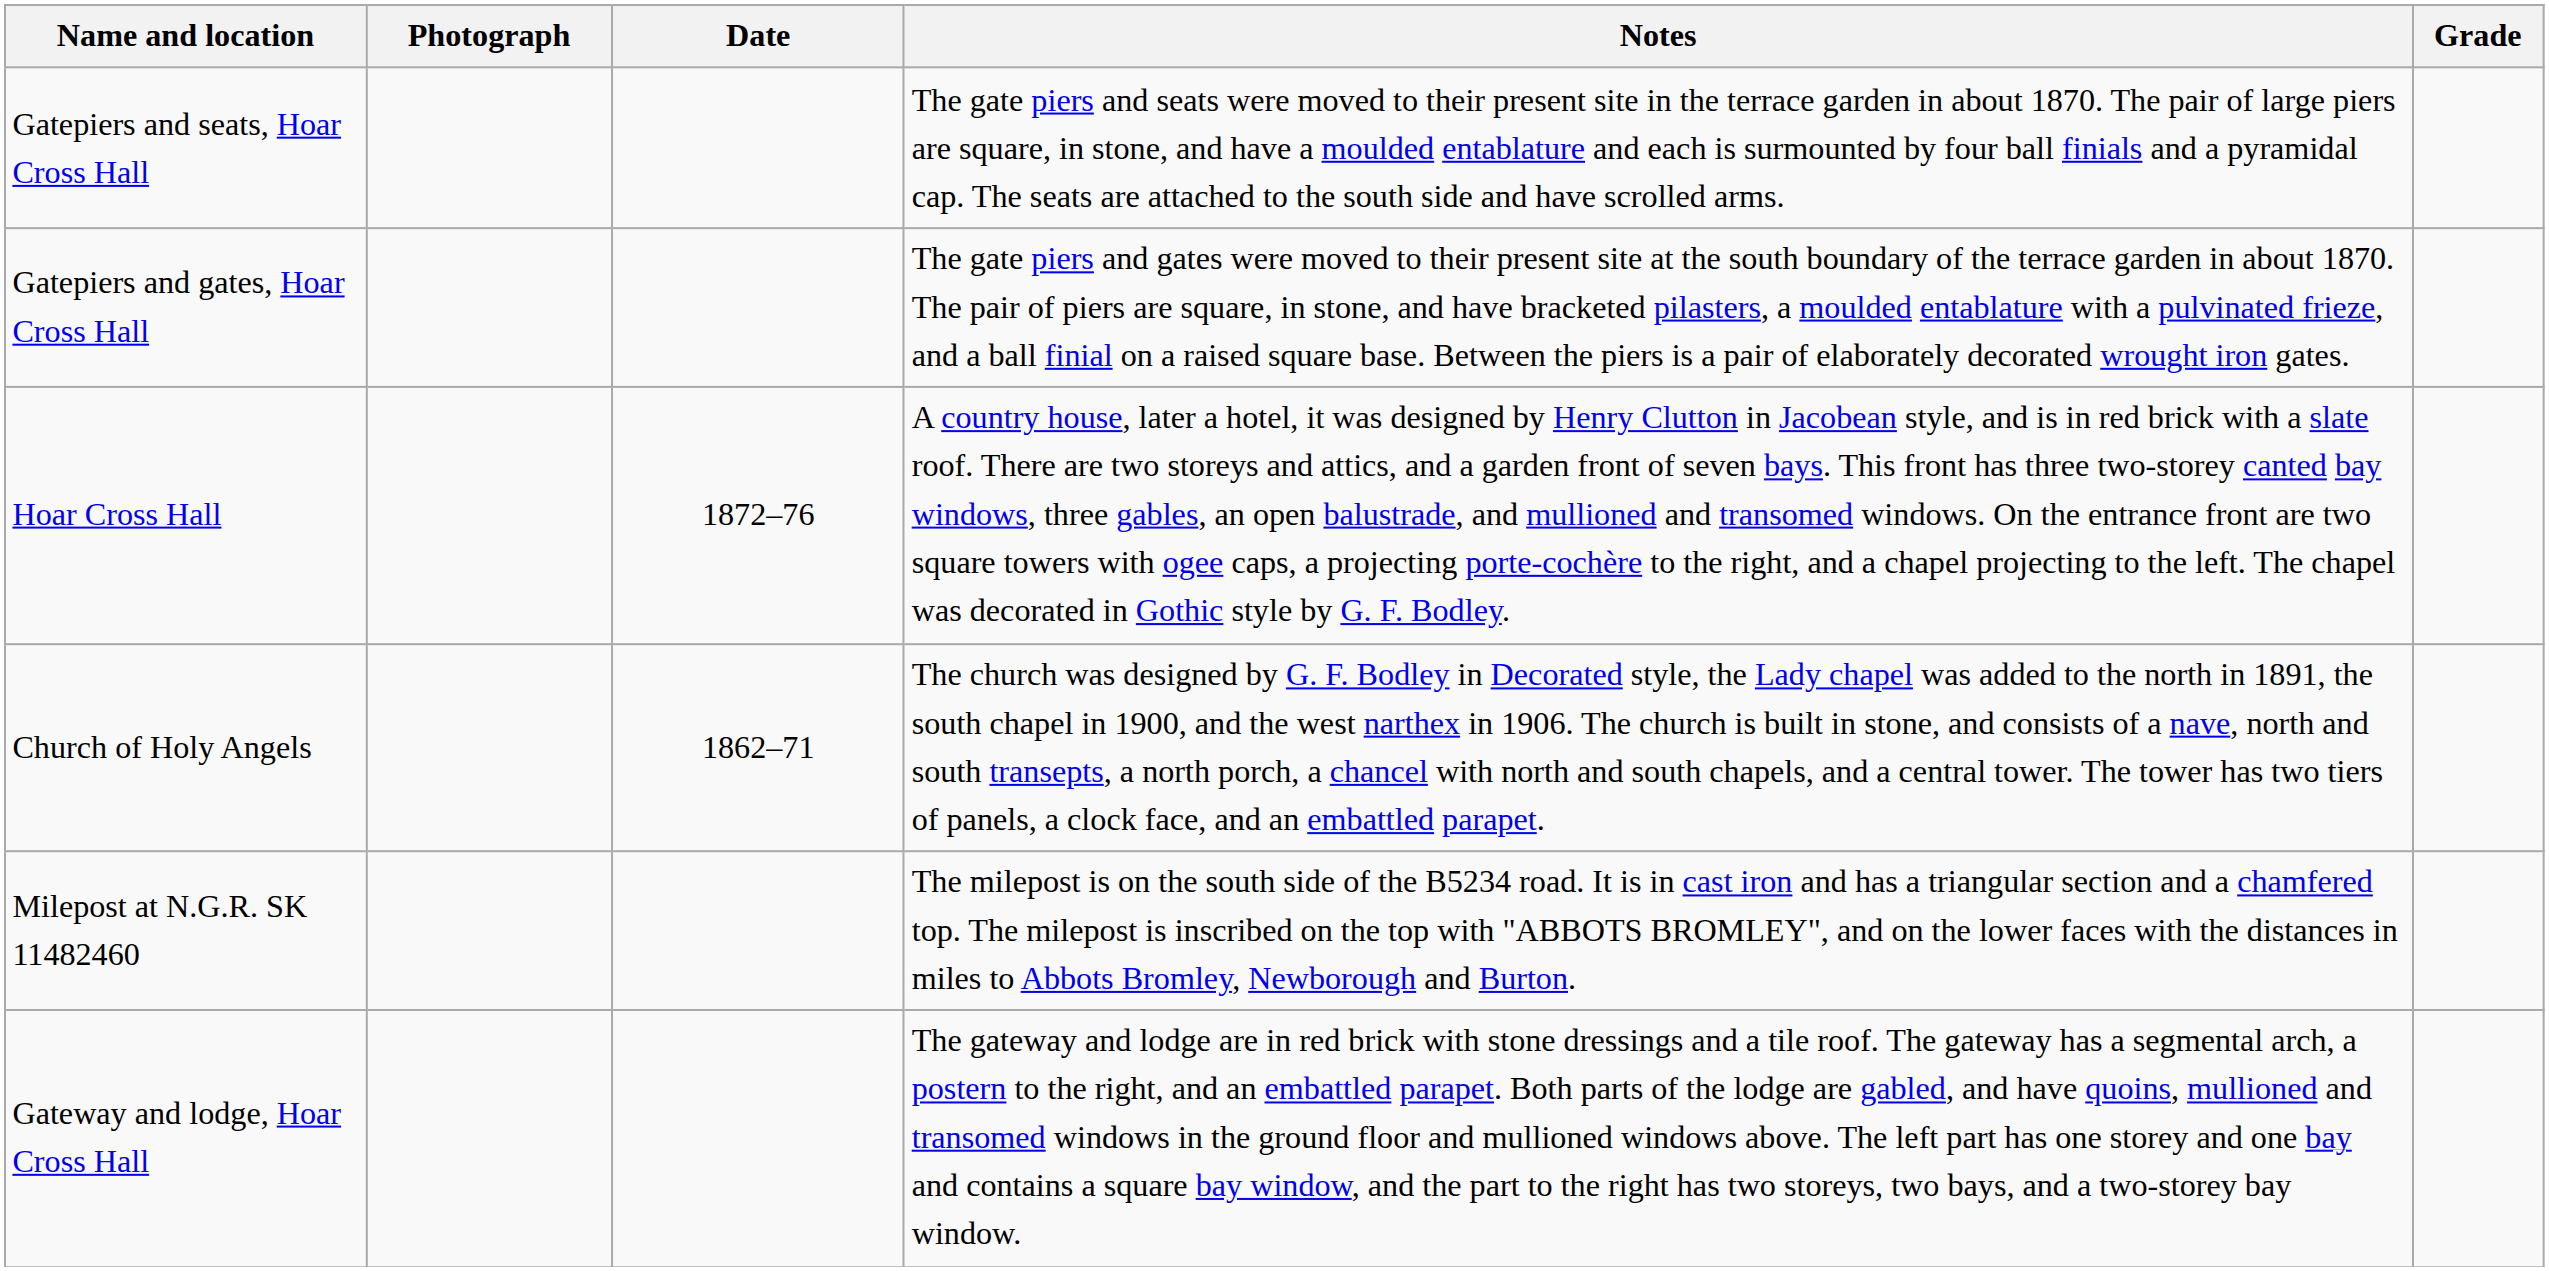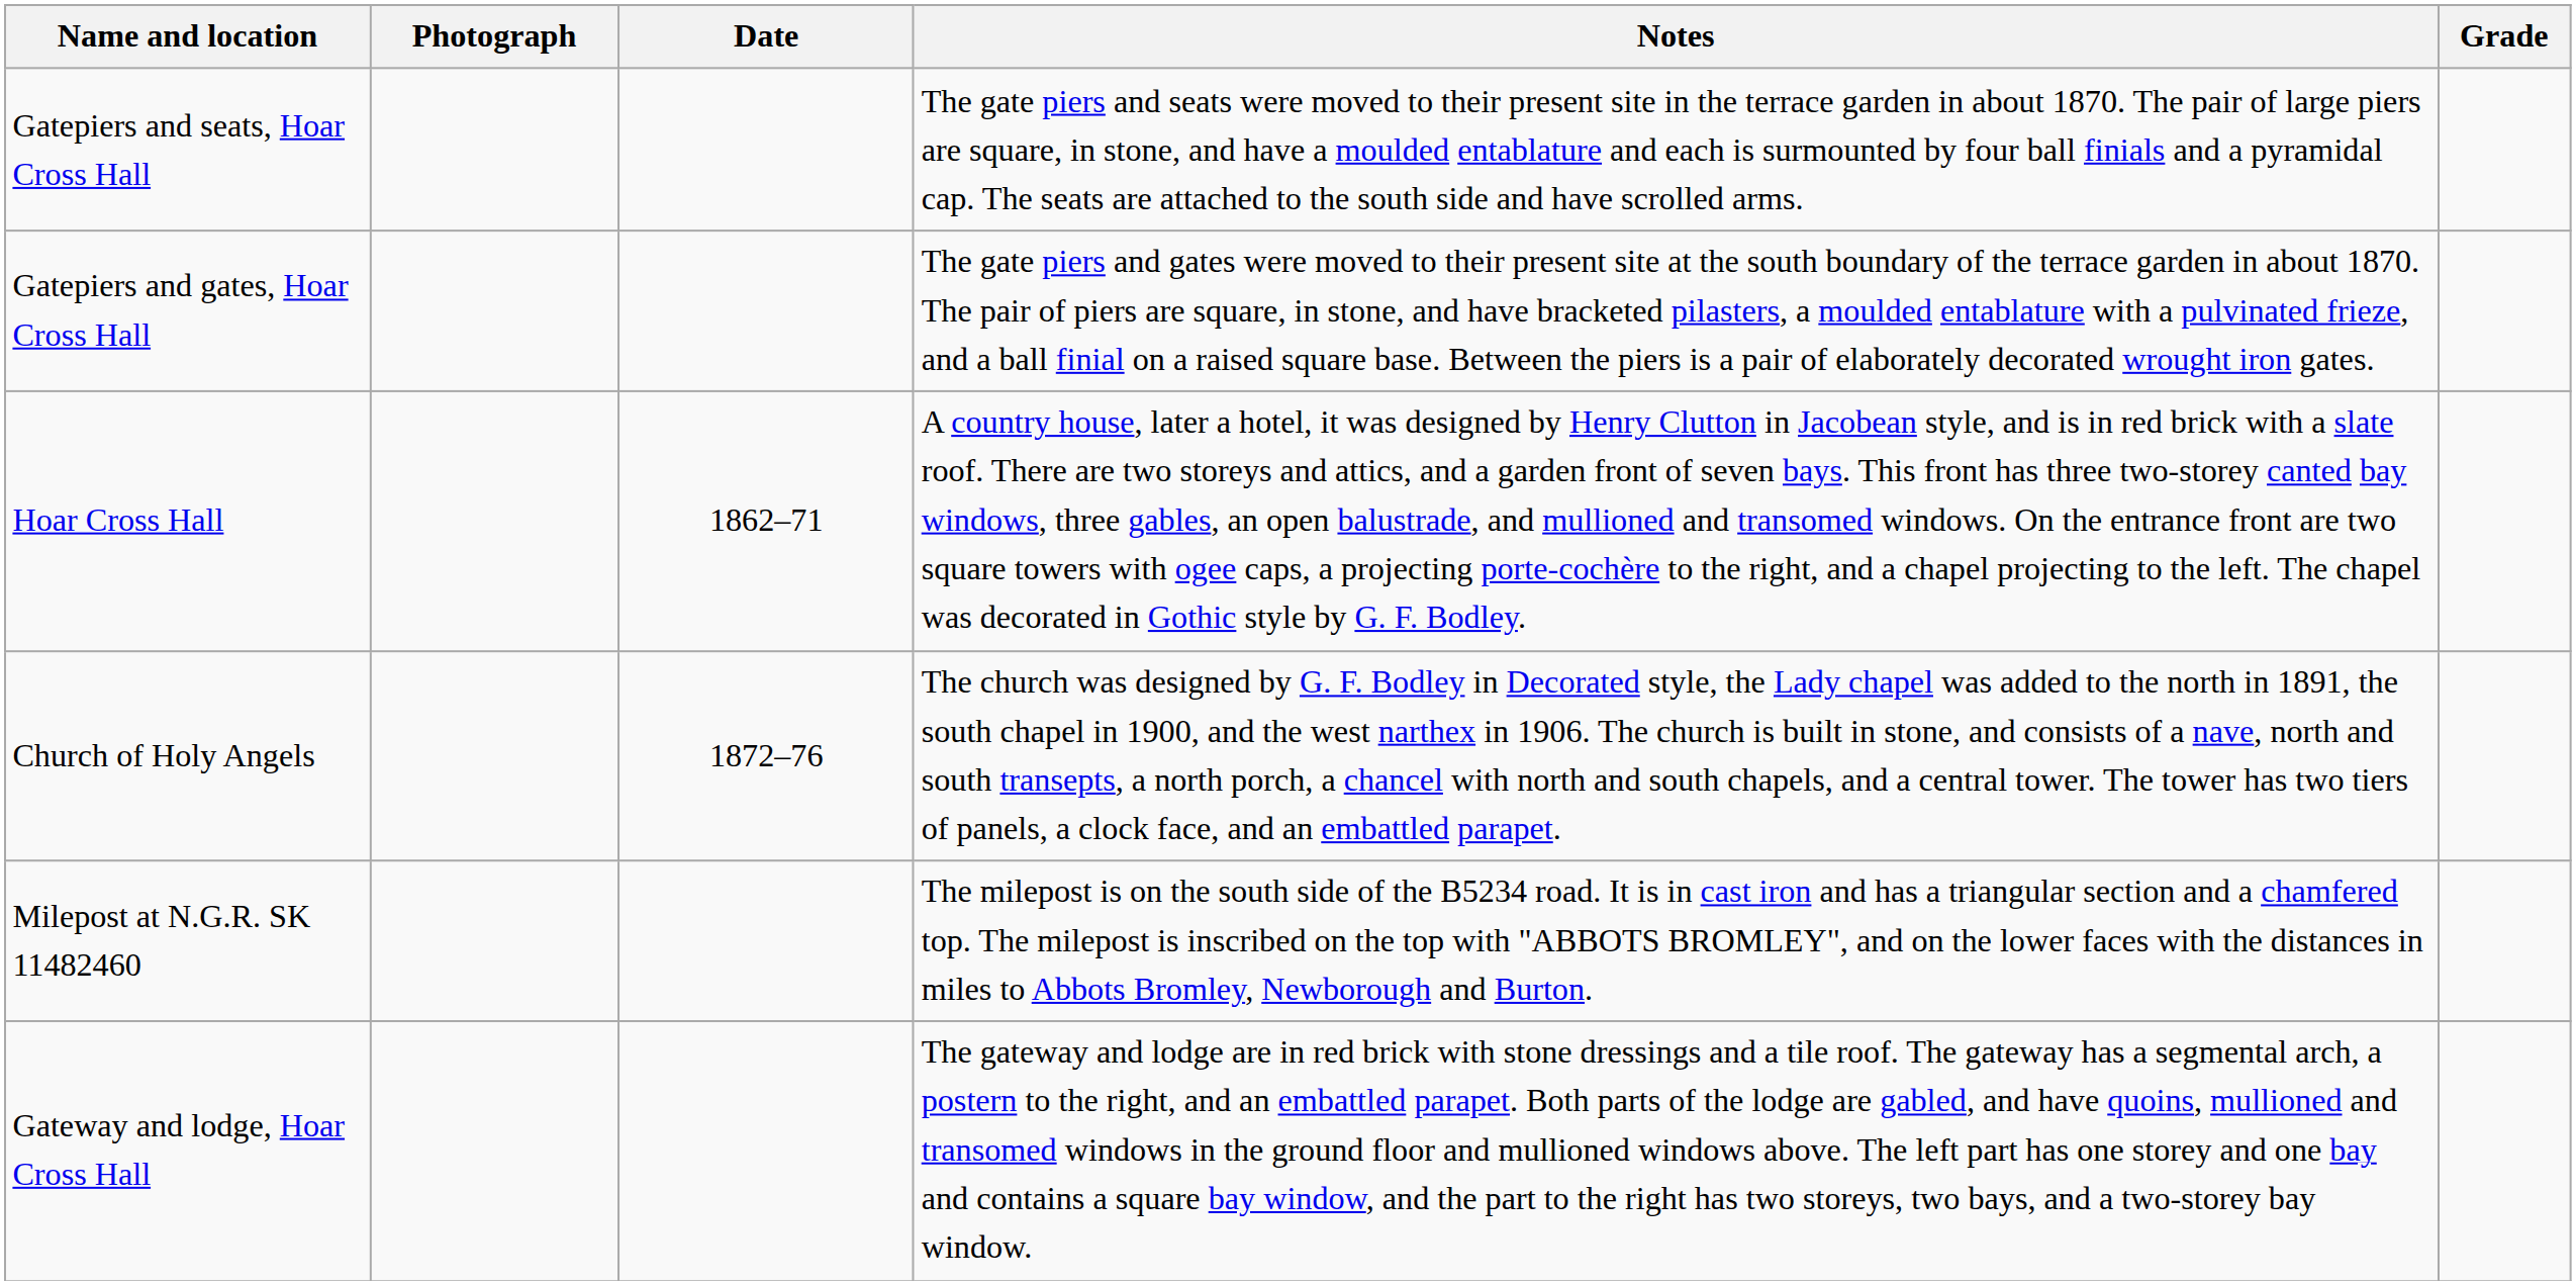Hoar Cross Hall | Date: 1872–76 -> 1862–71
Church of Holy Angels | Date: 1862–71 -> 1872–76
